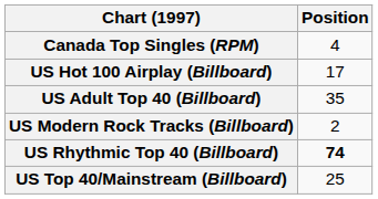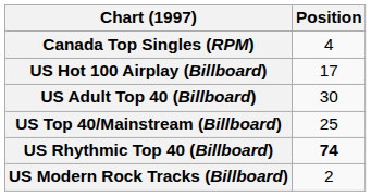US Adult Top 40 (Billboard) | Position: 35 -> 30
rows swapped: US Modern Rock Tracks (Billboard) <-> US Top 40/Mainstream (Billboard)
